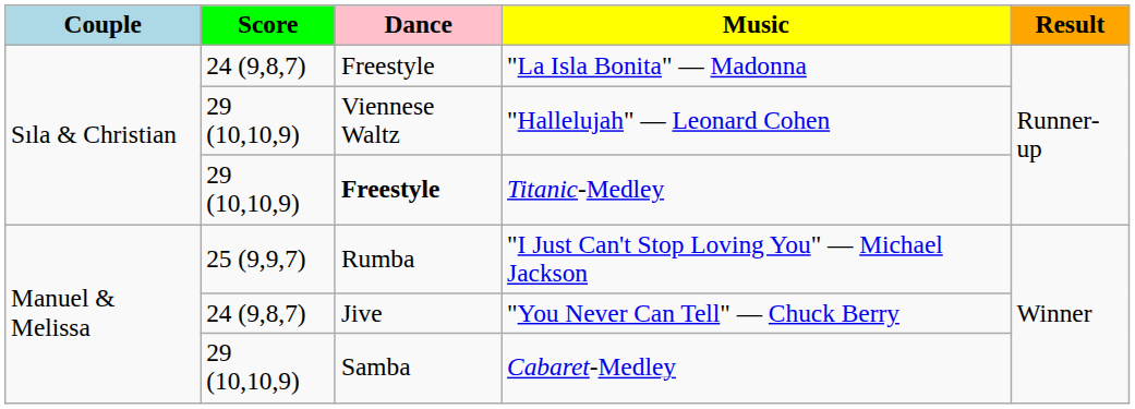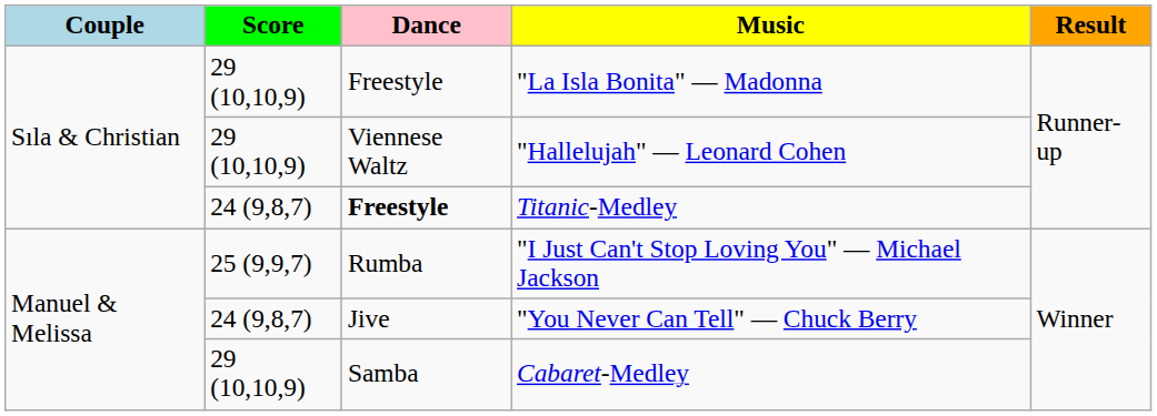"La Isla Bonita" — Madonna | Score: 24 (9,8,7) -> 29 (10,10,9)
Titanic-Medley | Score: 29 (10,10,9) -> 24 (9,8,7)
